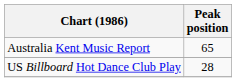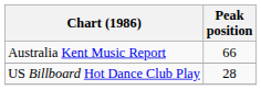Australia Kent Music Report | Peak position: 65 -> 66
